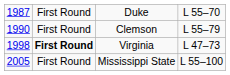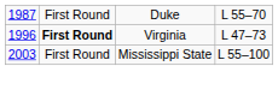- row: 1990 | First Round | Clemson | L 55–79
Virginia | column 1: 1998 -> 1996
Mississippi State | column 1: 2005 -> 2003
